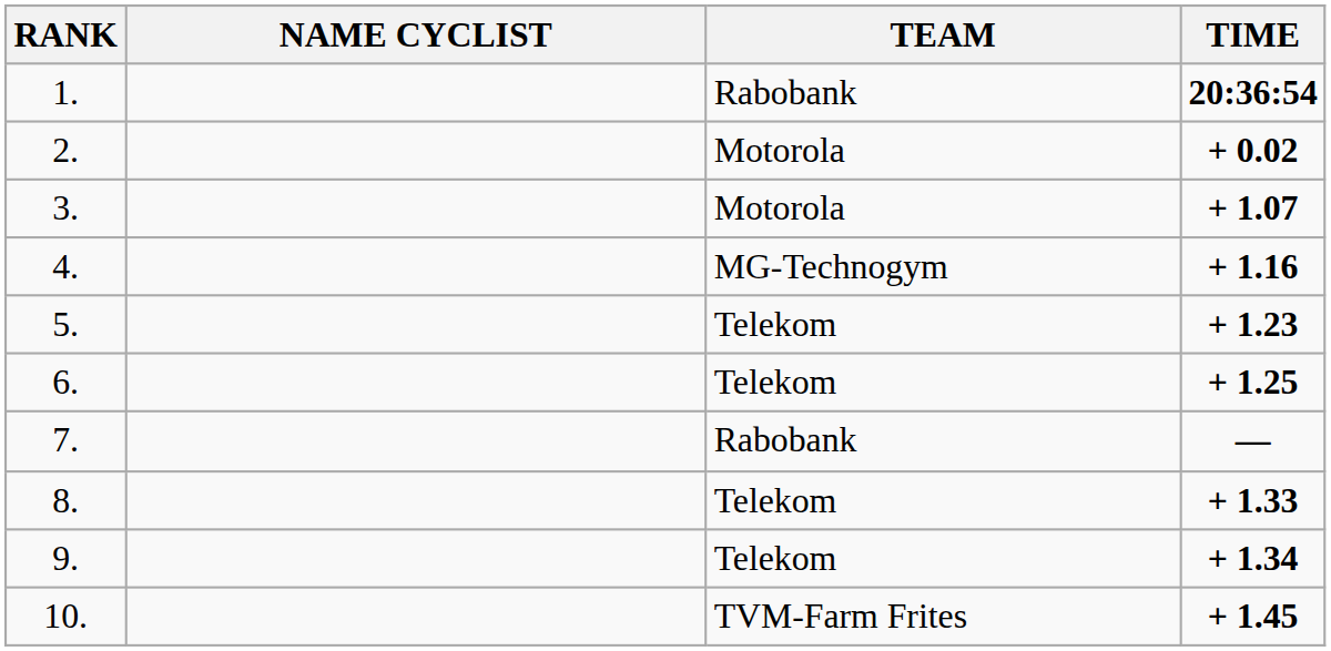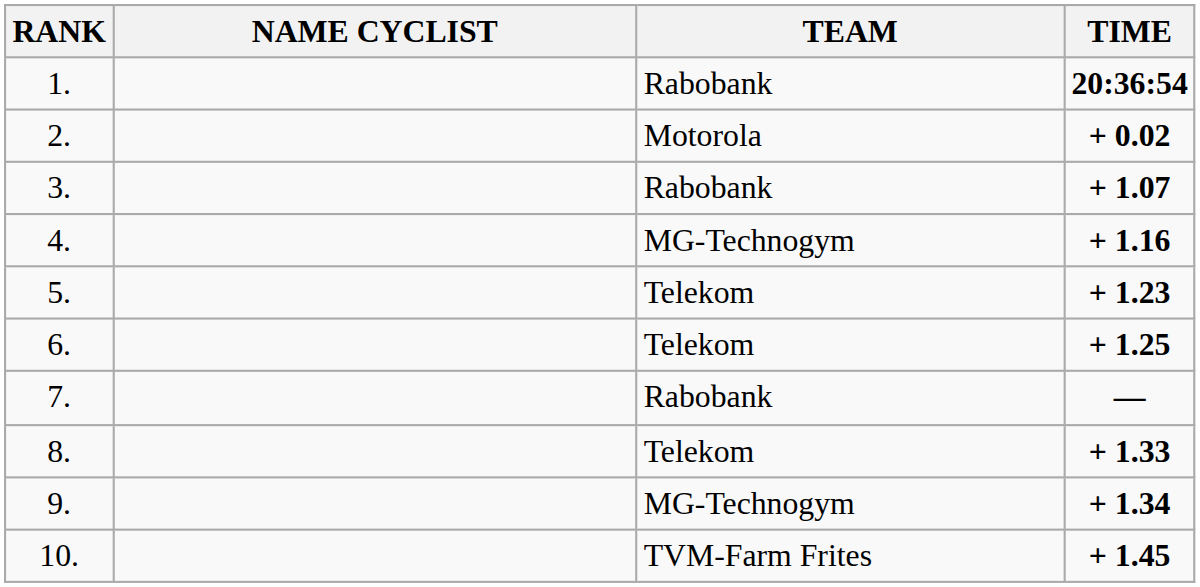3. | TEAM: Motorola -> Rabobank
9. | TEAM: Telekom -> MG-Technogym
